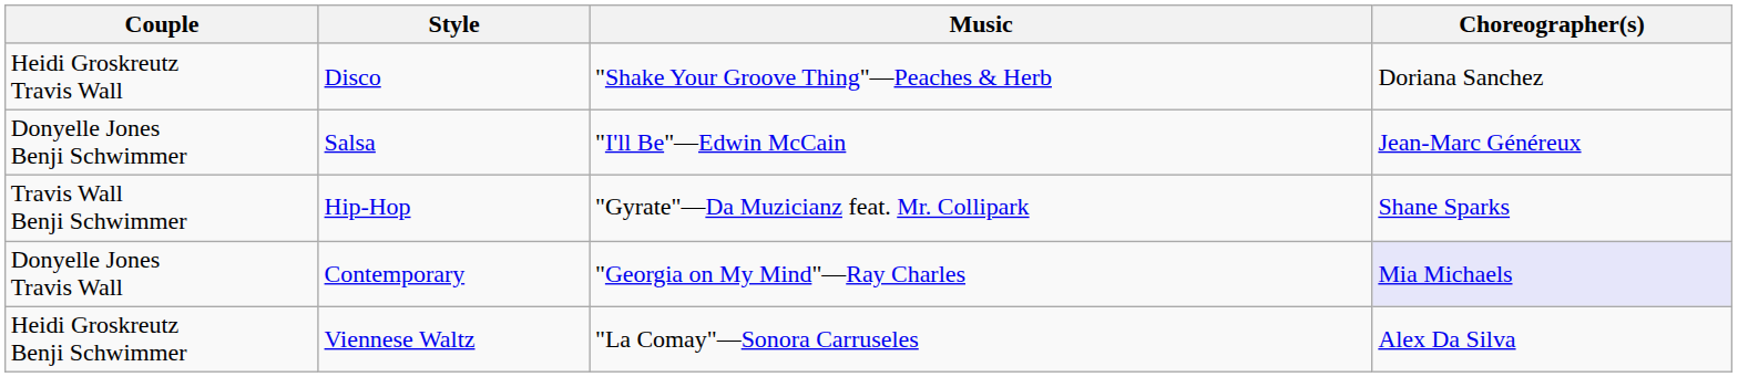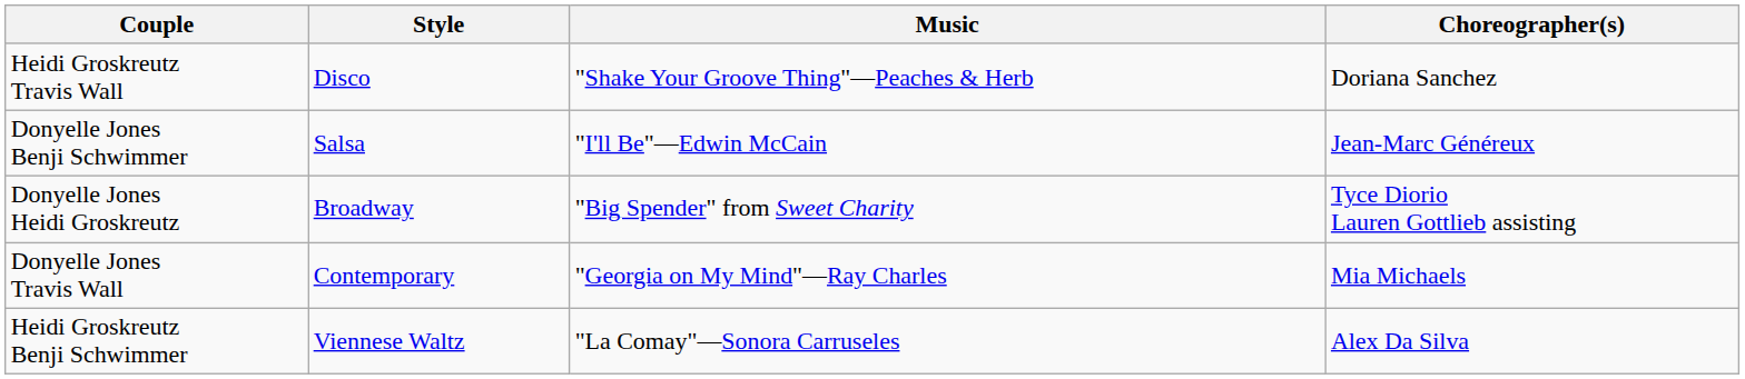- row: Travis Wall Benji Schwimmer | Hip-Hop | "Gyrate"—Da Muzicianz feat. Mr. Collipark | Shane Sparks
+ row: Donyelle Jones Heidi Groskreutz | Broadway | "Big Spender" from Sweet Charity | Tyce Diorio Lauren Gottlieb assisting
Donyelle Jones Travis Wall | Choreographer(s): lavender background -> no background
